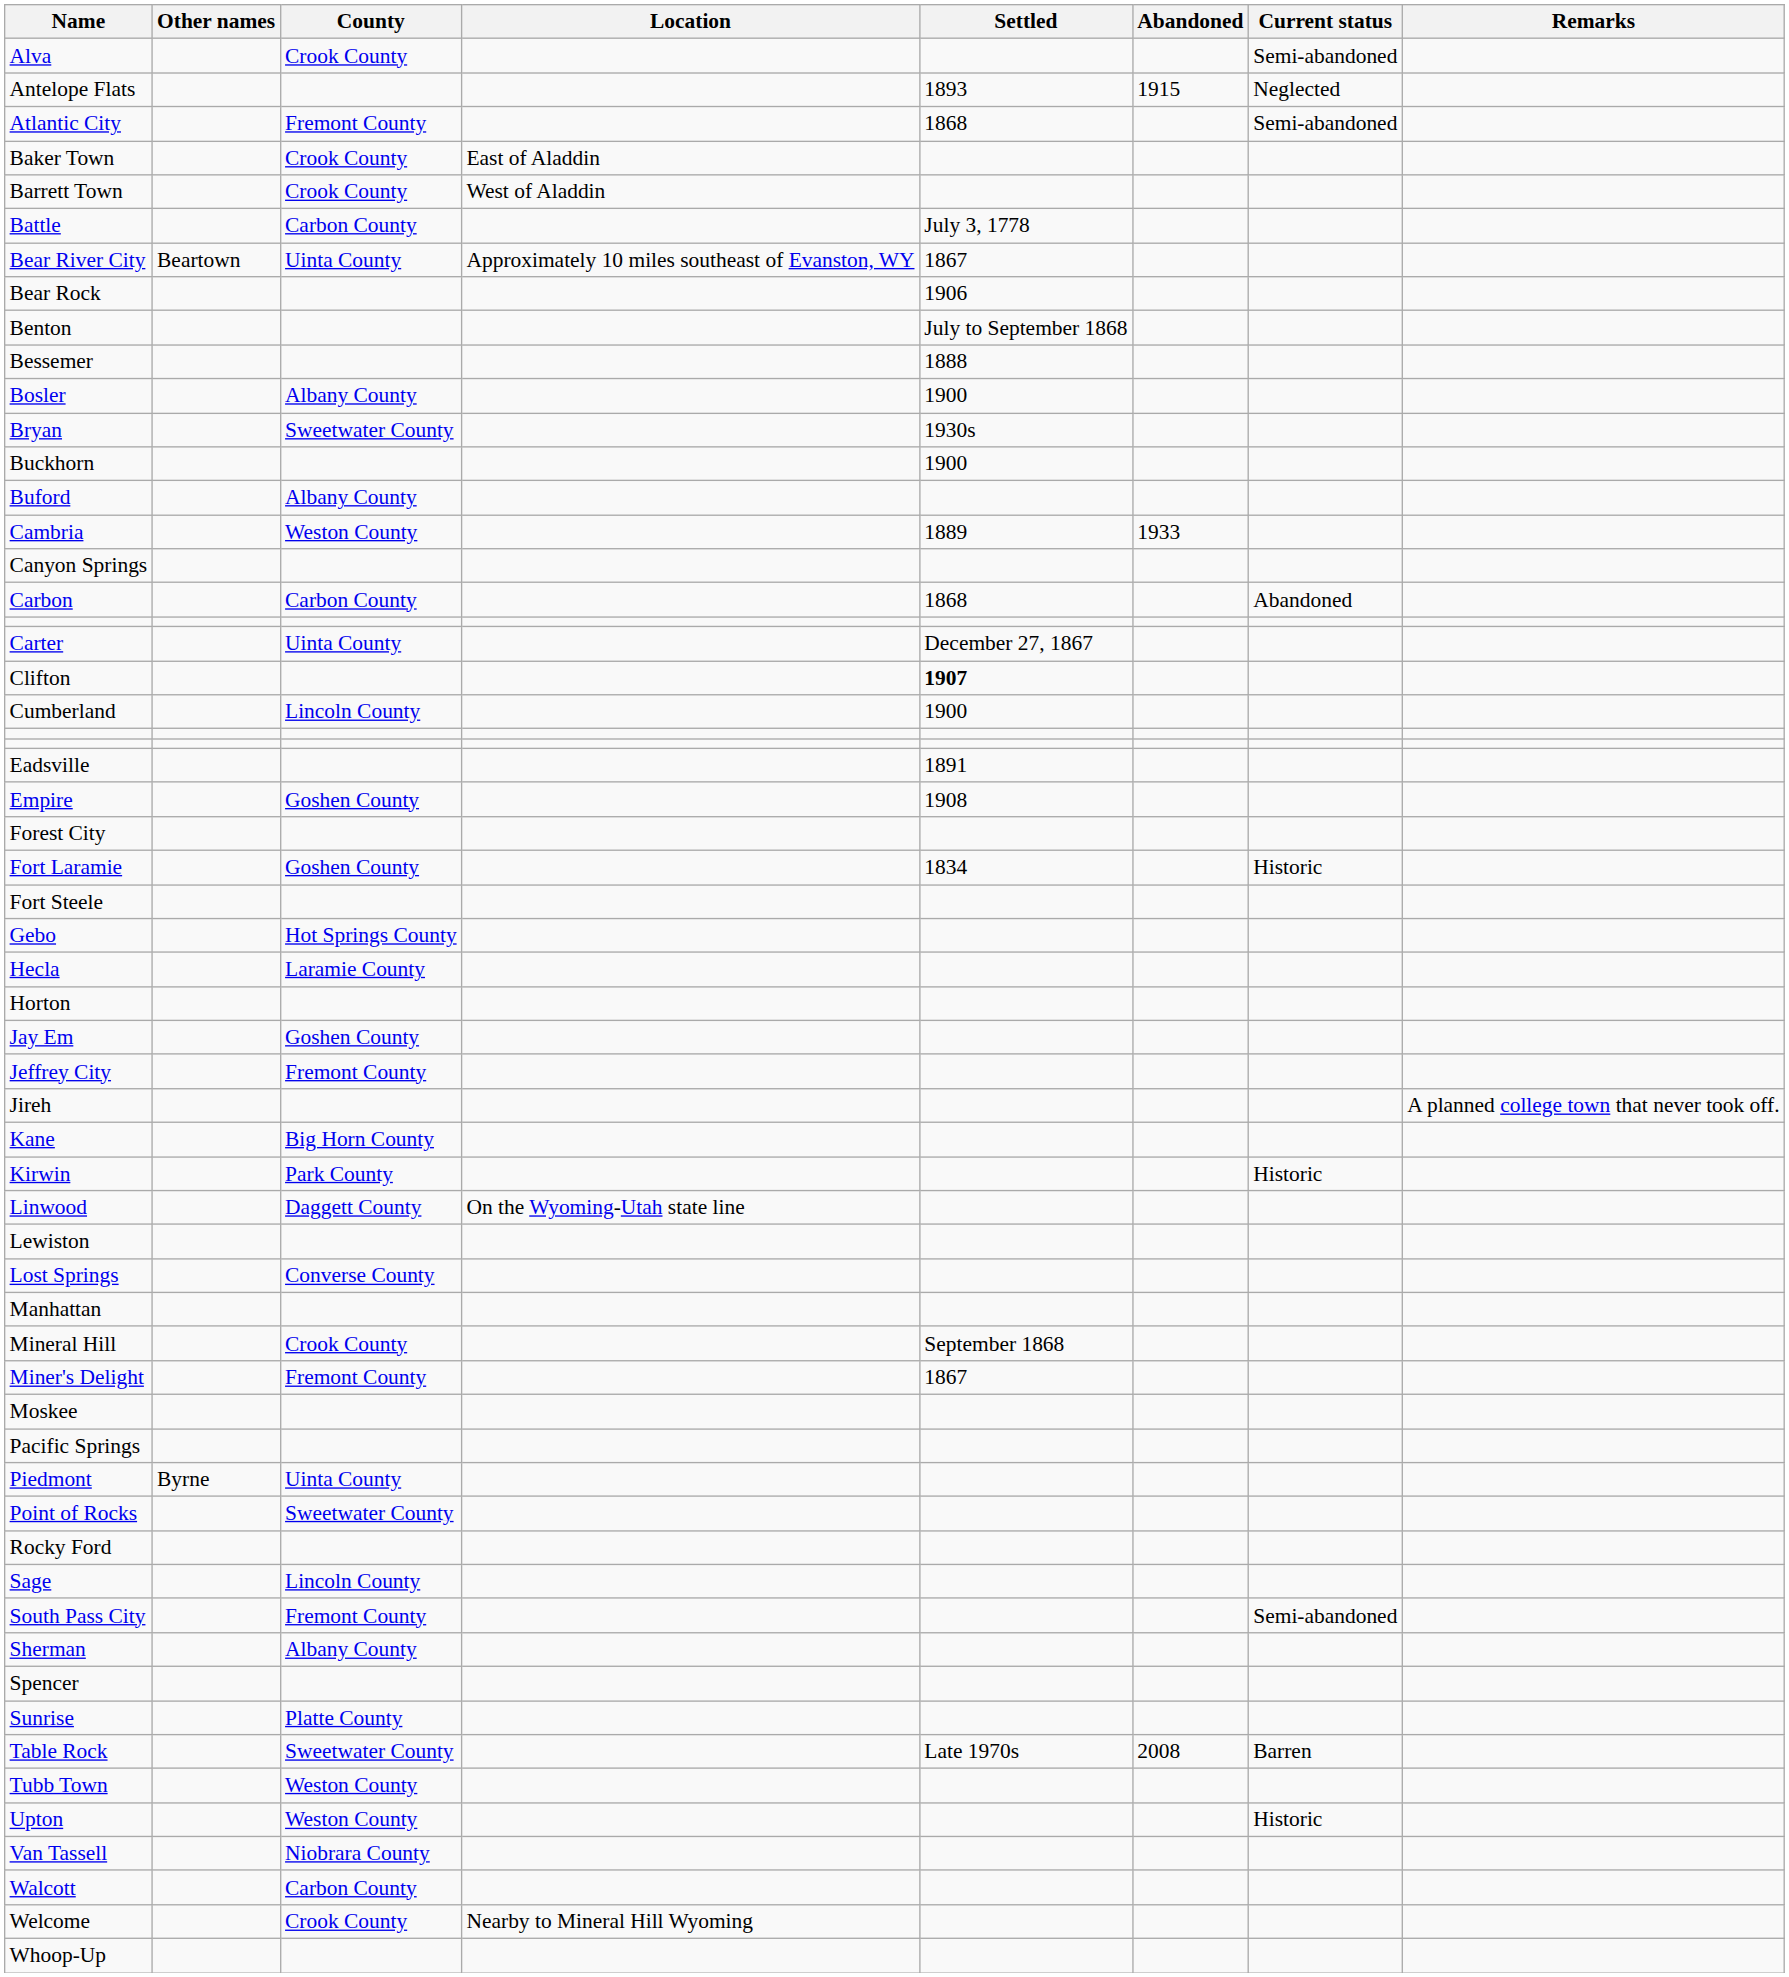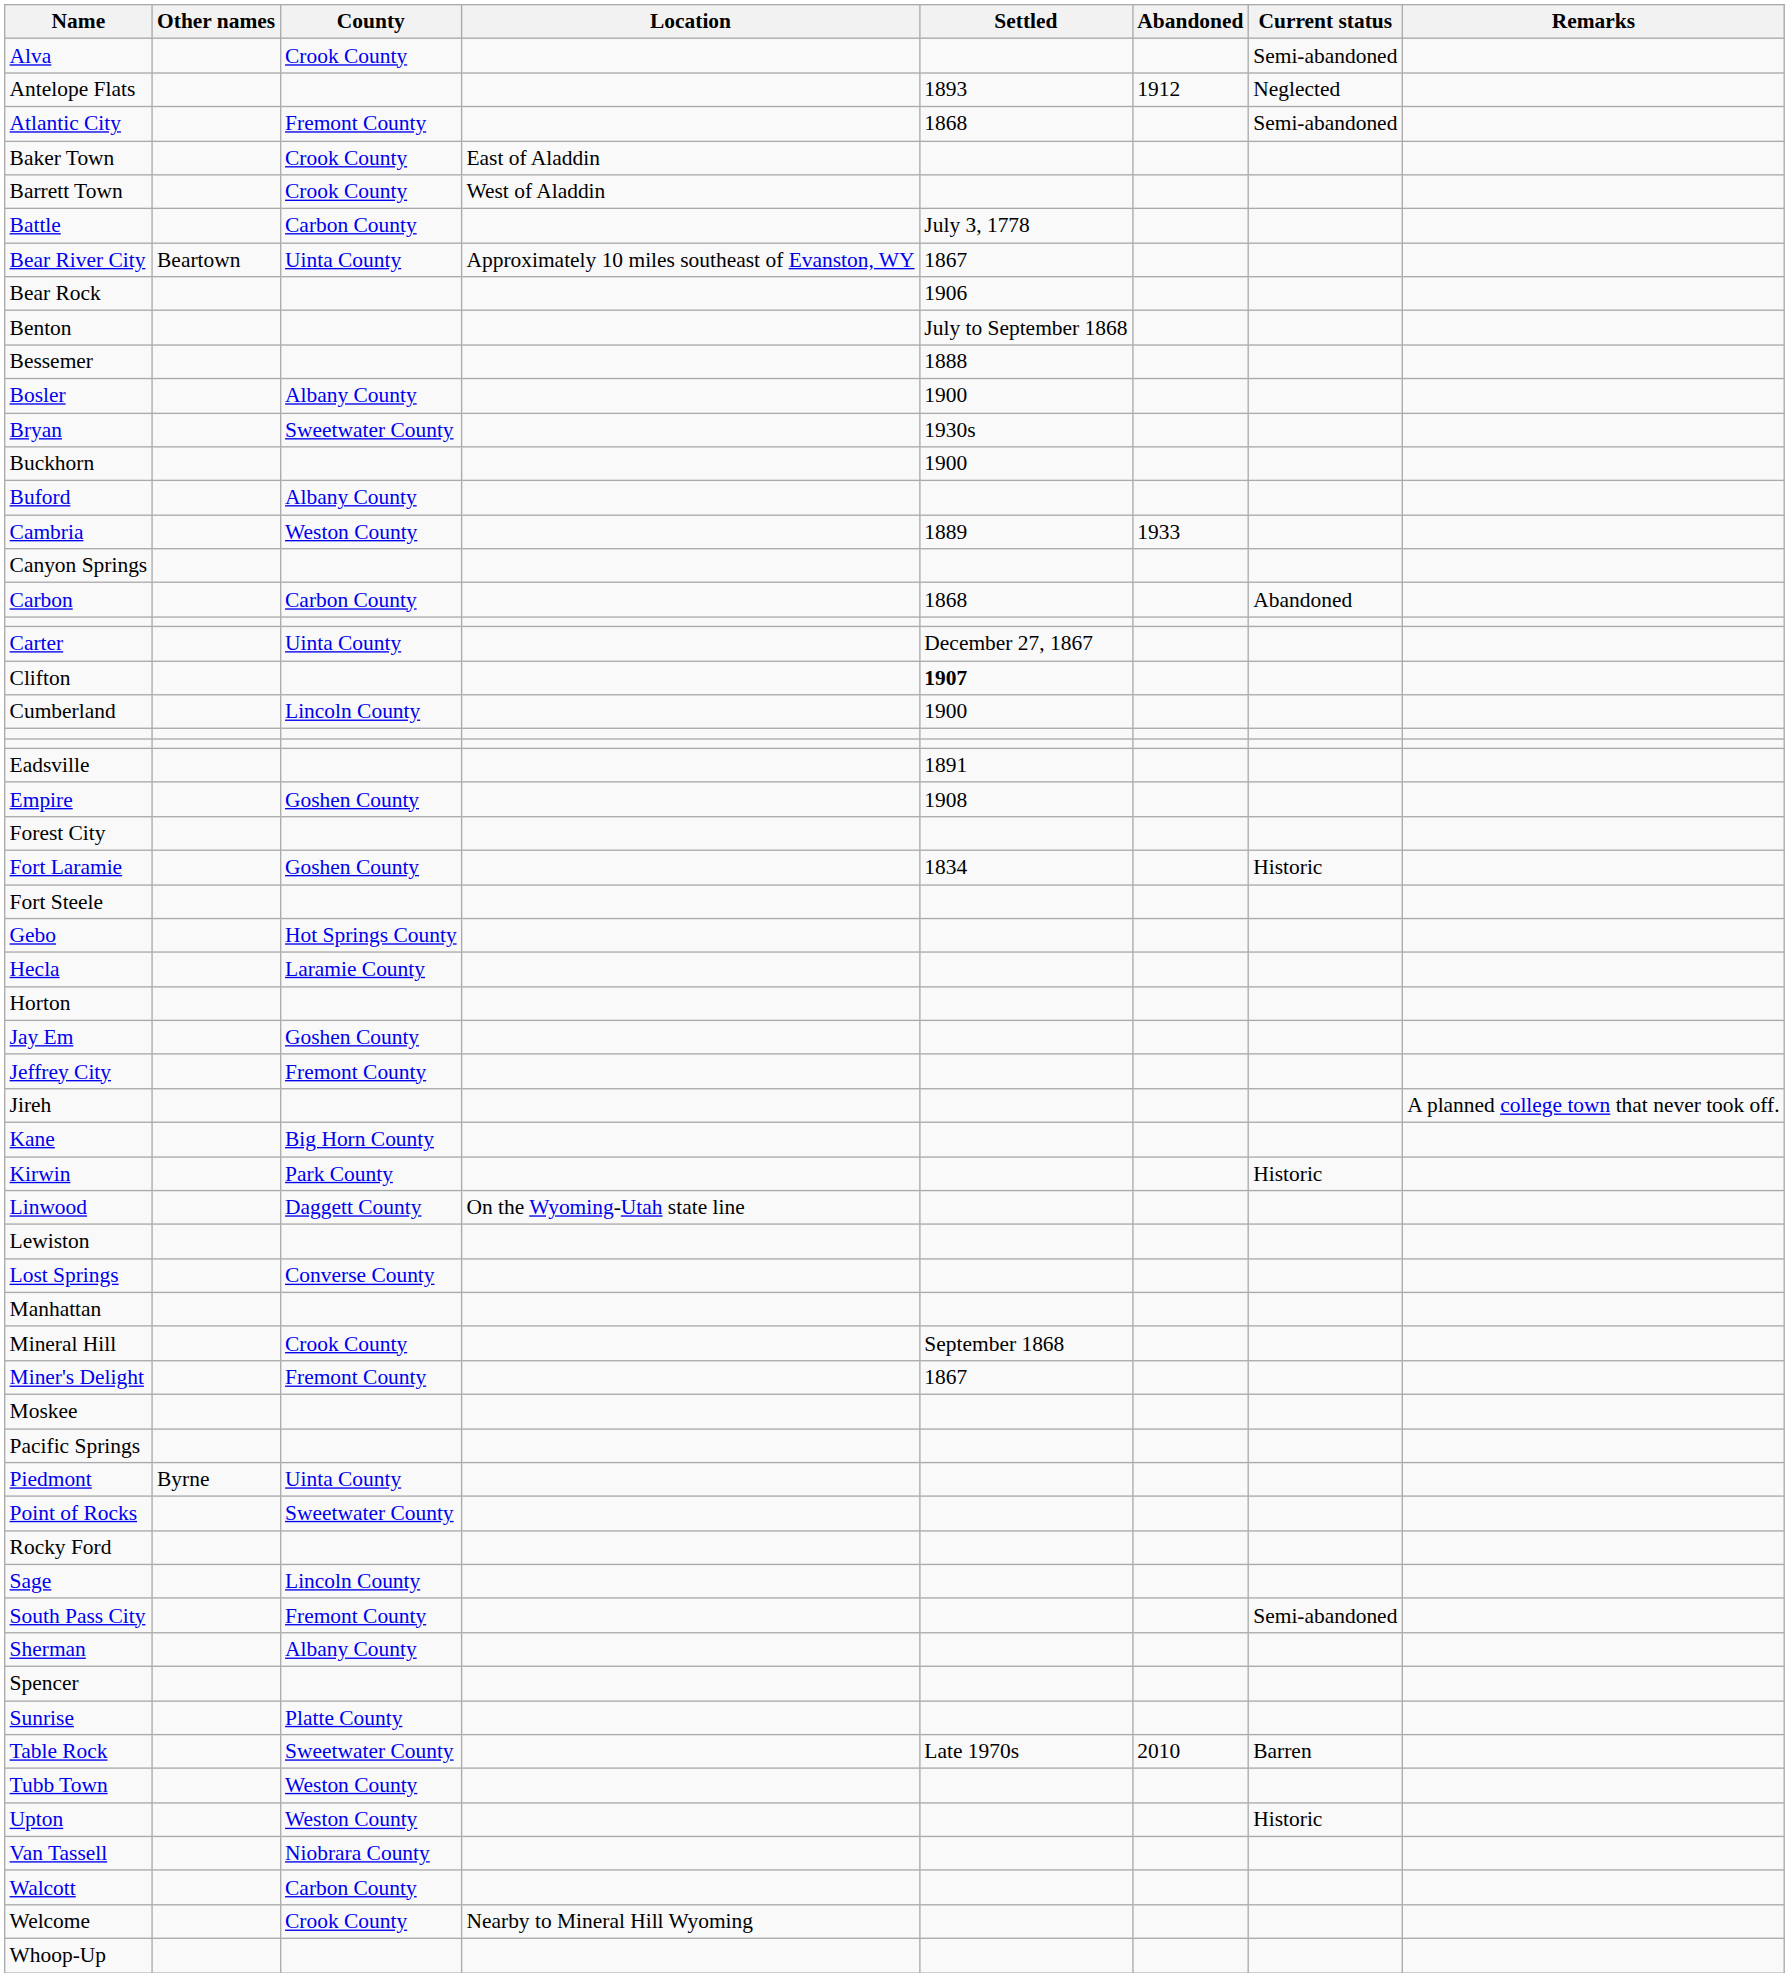Antelope Flats | Abandoned: 1915 -> 1912
Table Rock | Abandoned: 2008 -> 2010
